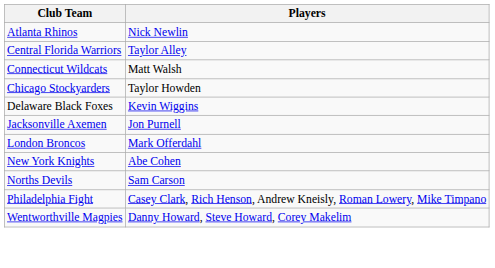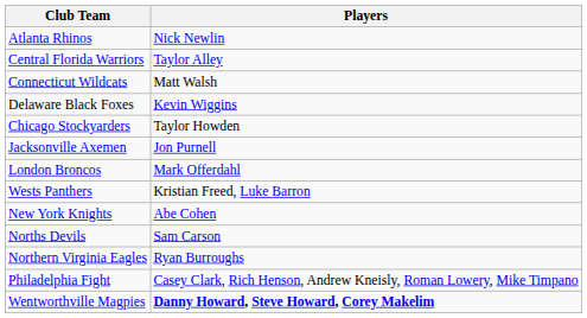rows swapped: Chicago Stockyarders <-> Delaware Black Foxes
+ row: Wests Panthers | Kristian Freed, Luke Barron
+ row: Northern Virginia Eagles | Ryan Burroughs
Wentworthville Magpies | Players: normal -> bold
